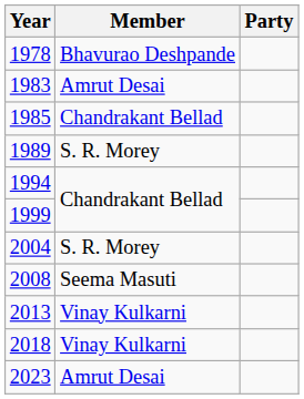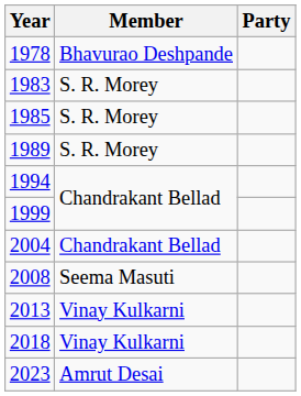1983 | Member: Amrut Desai -> S. R. Morey
1985 | Member: Chandrakant Bellad -> S. R. Morey
2004 | Member: S. R. Morey -> Chandrakant Bellad
